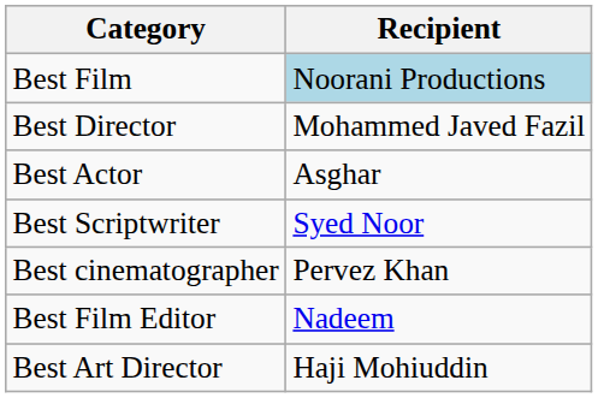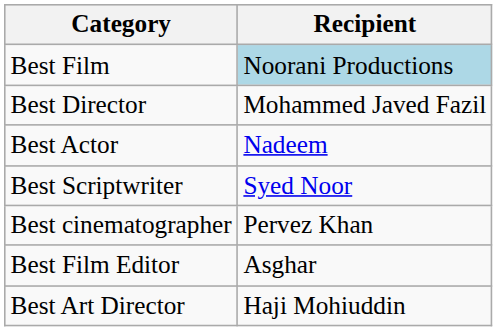Best Actor | Recipient: Asghar -> Nadeem
Best Film Editor | Recipient: Nadeem -> Asghar
